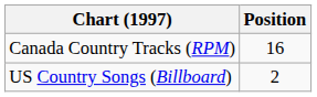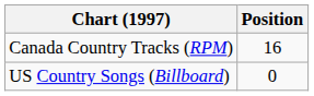US Country Songs (Billboard) | Position: 2 -> 0
